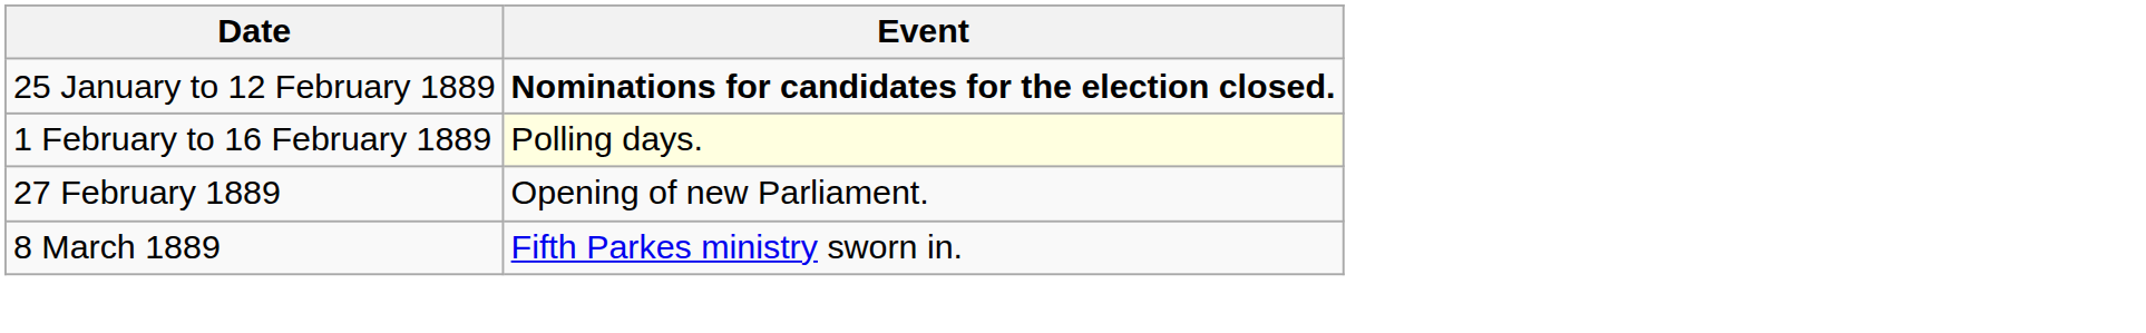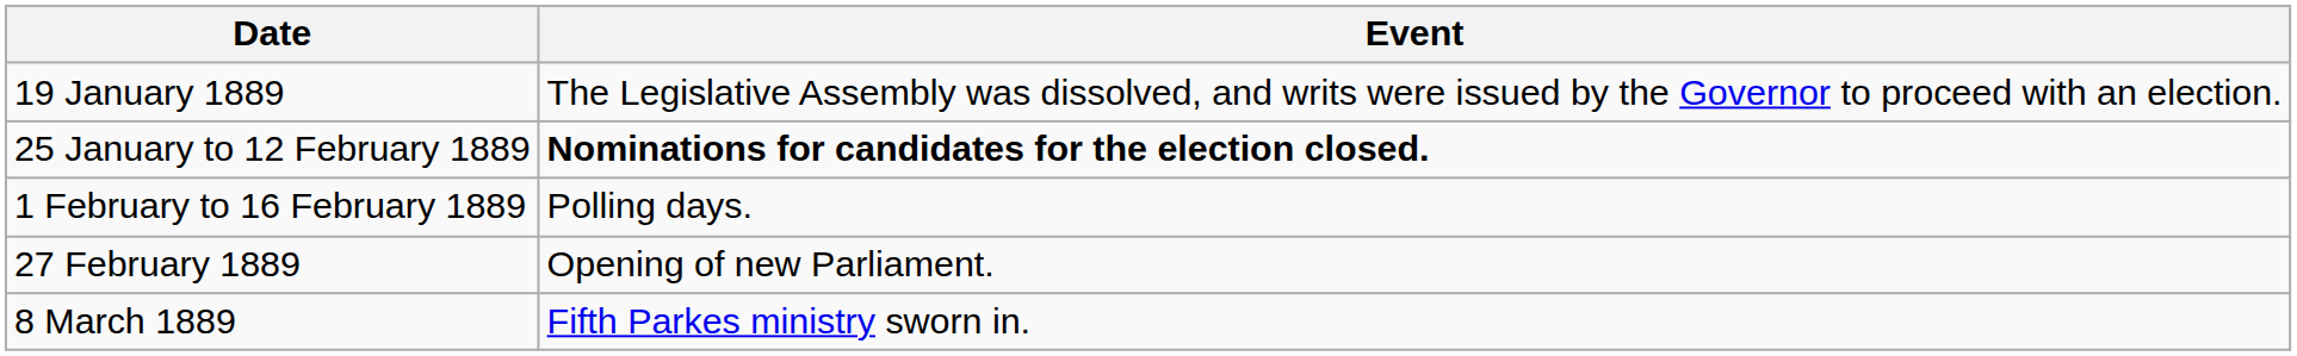+ row: 19 January 1889 | The Legislative Assembly was dissolved, and writs were issued by the Governor to proceed with an election.
1 February to 16 February 1889 | Event: lightyellow background -> no background
